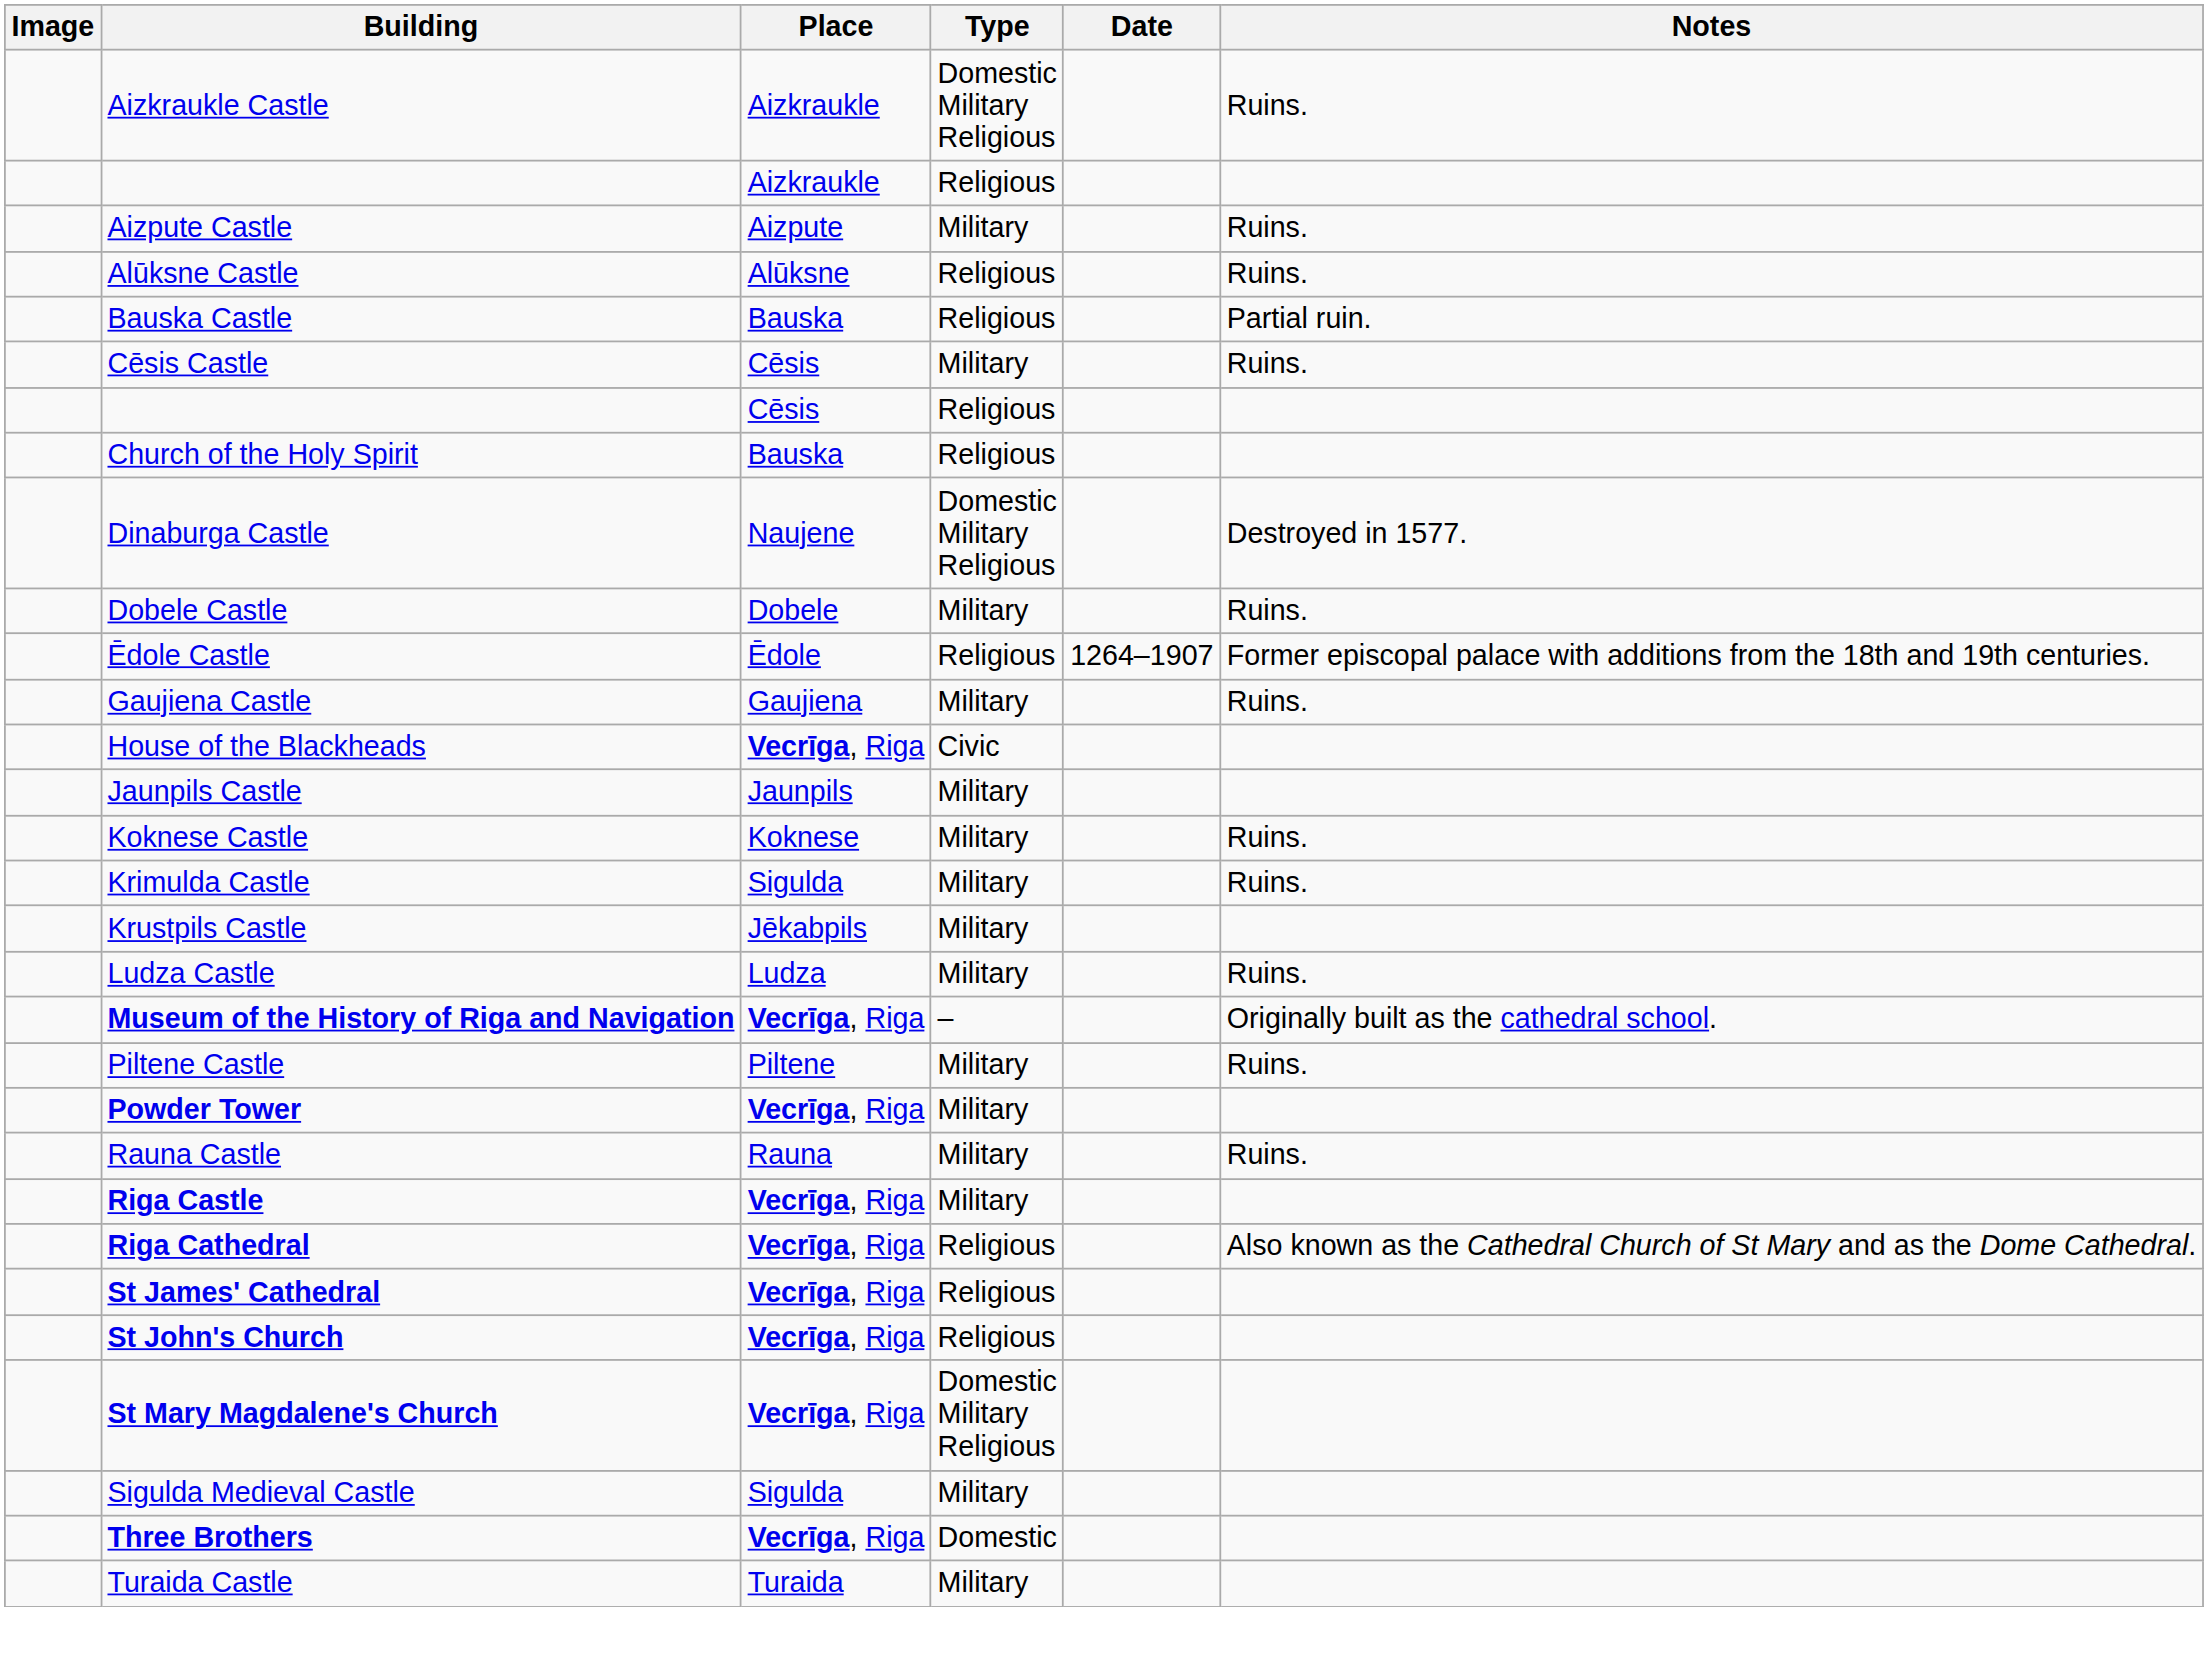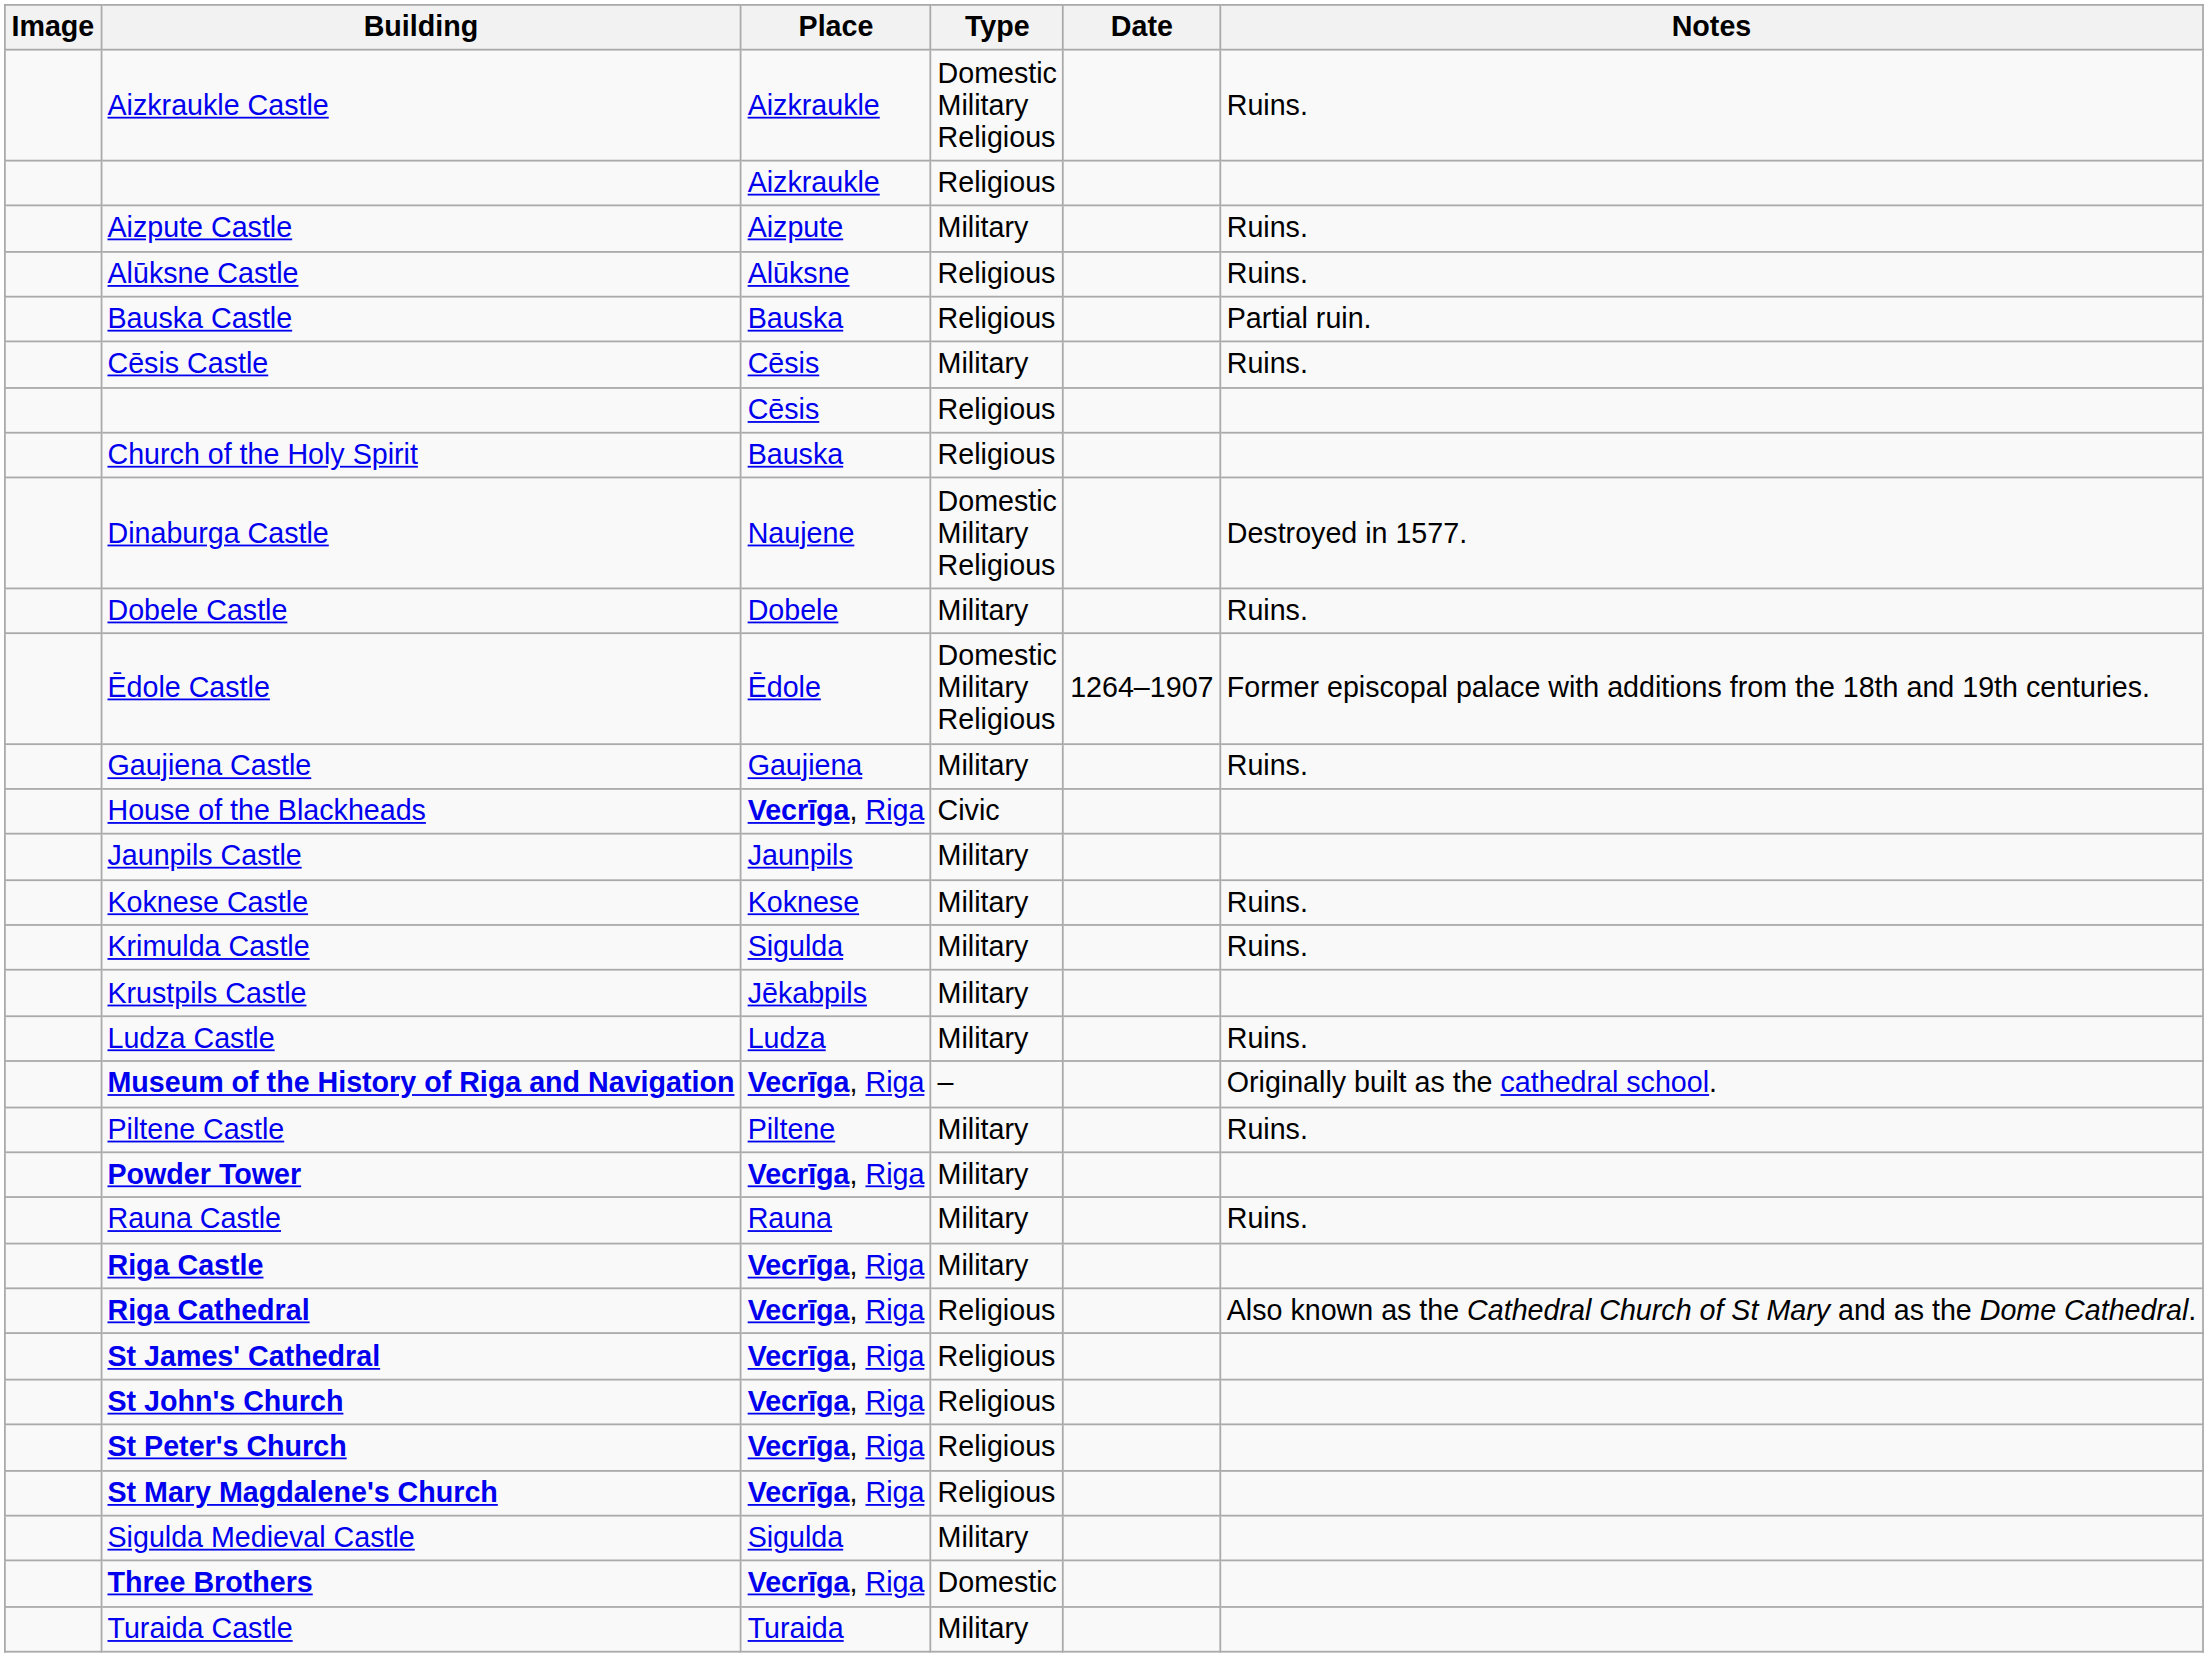Ēdole Castle | Type: Religious -> Domestic Military Religious
+ row: St Peter's Church | Vecrīga, Riga | Religious
St Mary Magdalene's Church | Type: Domestic Military Religious -> Religious
